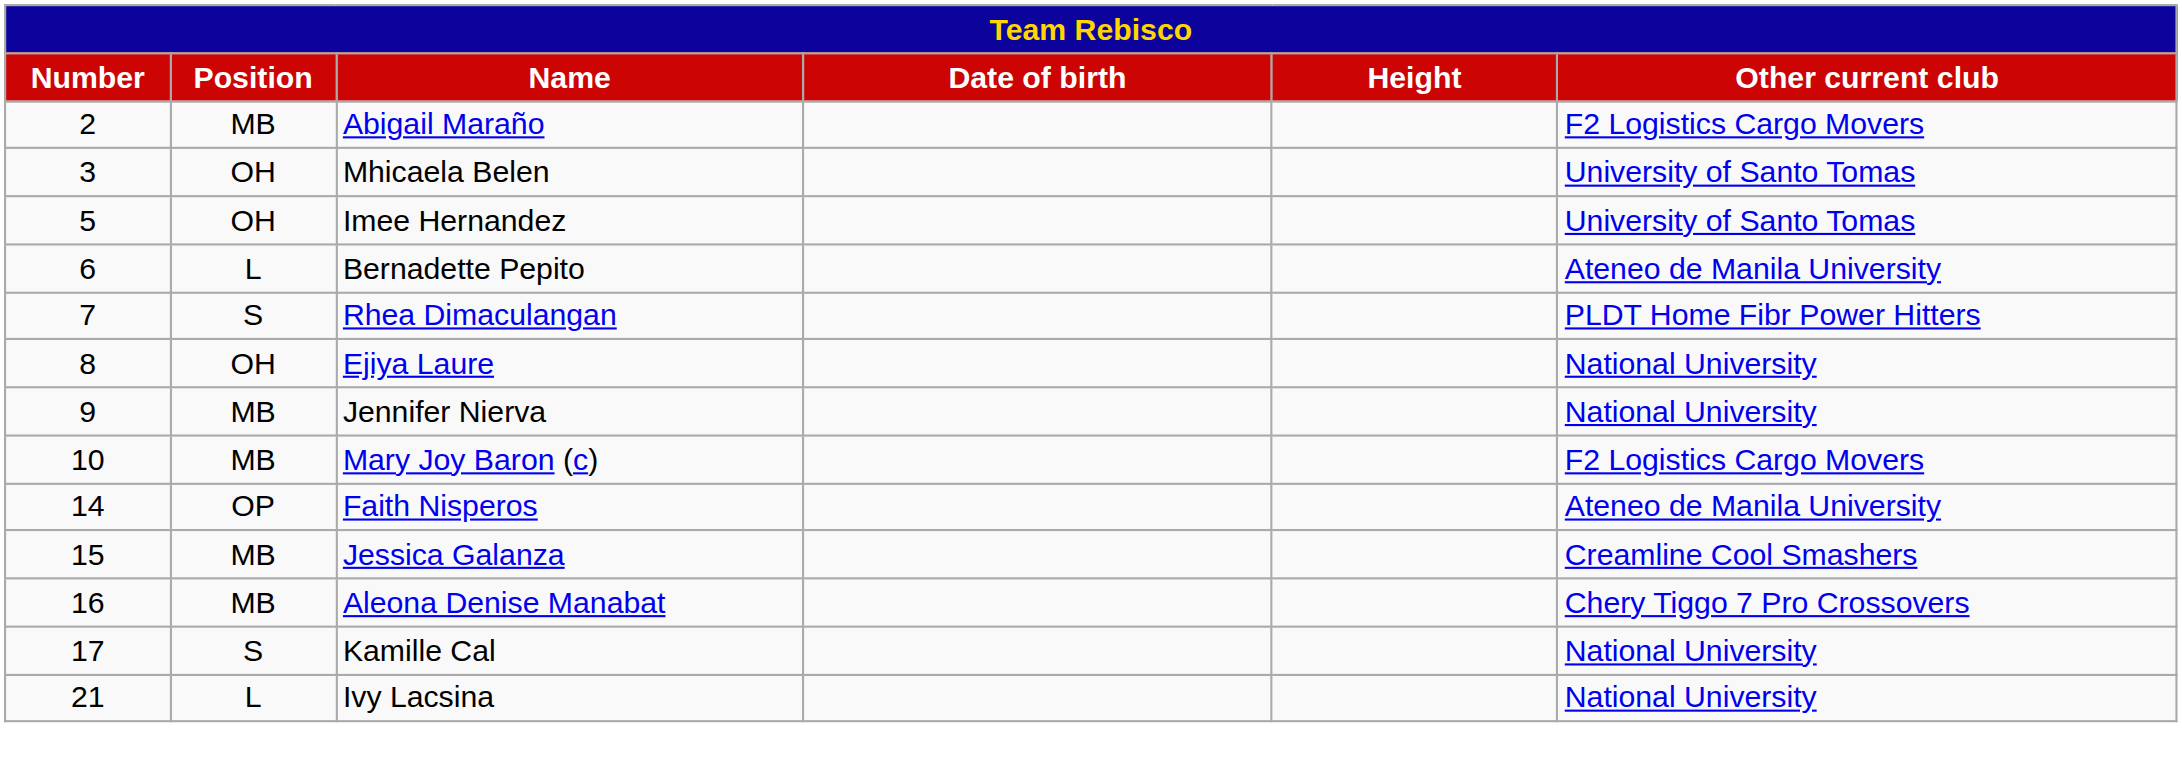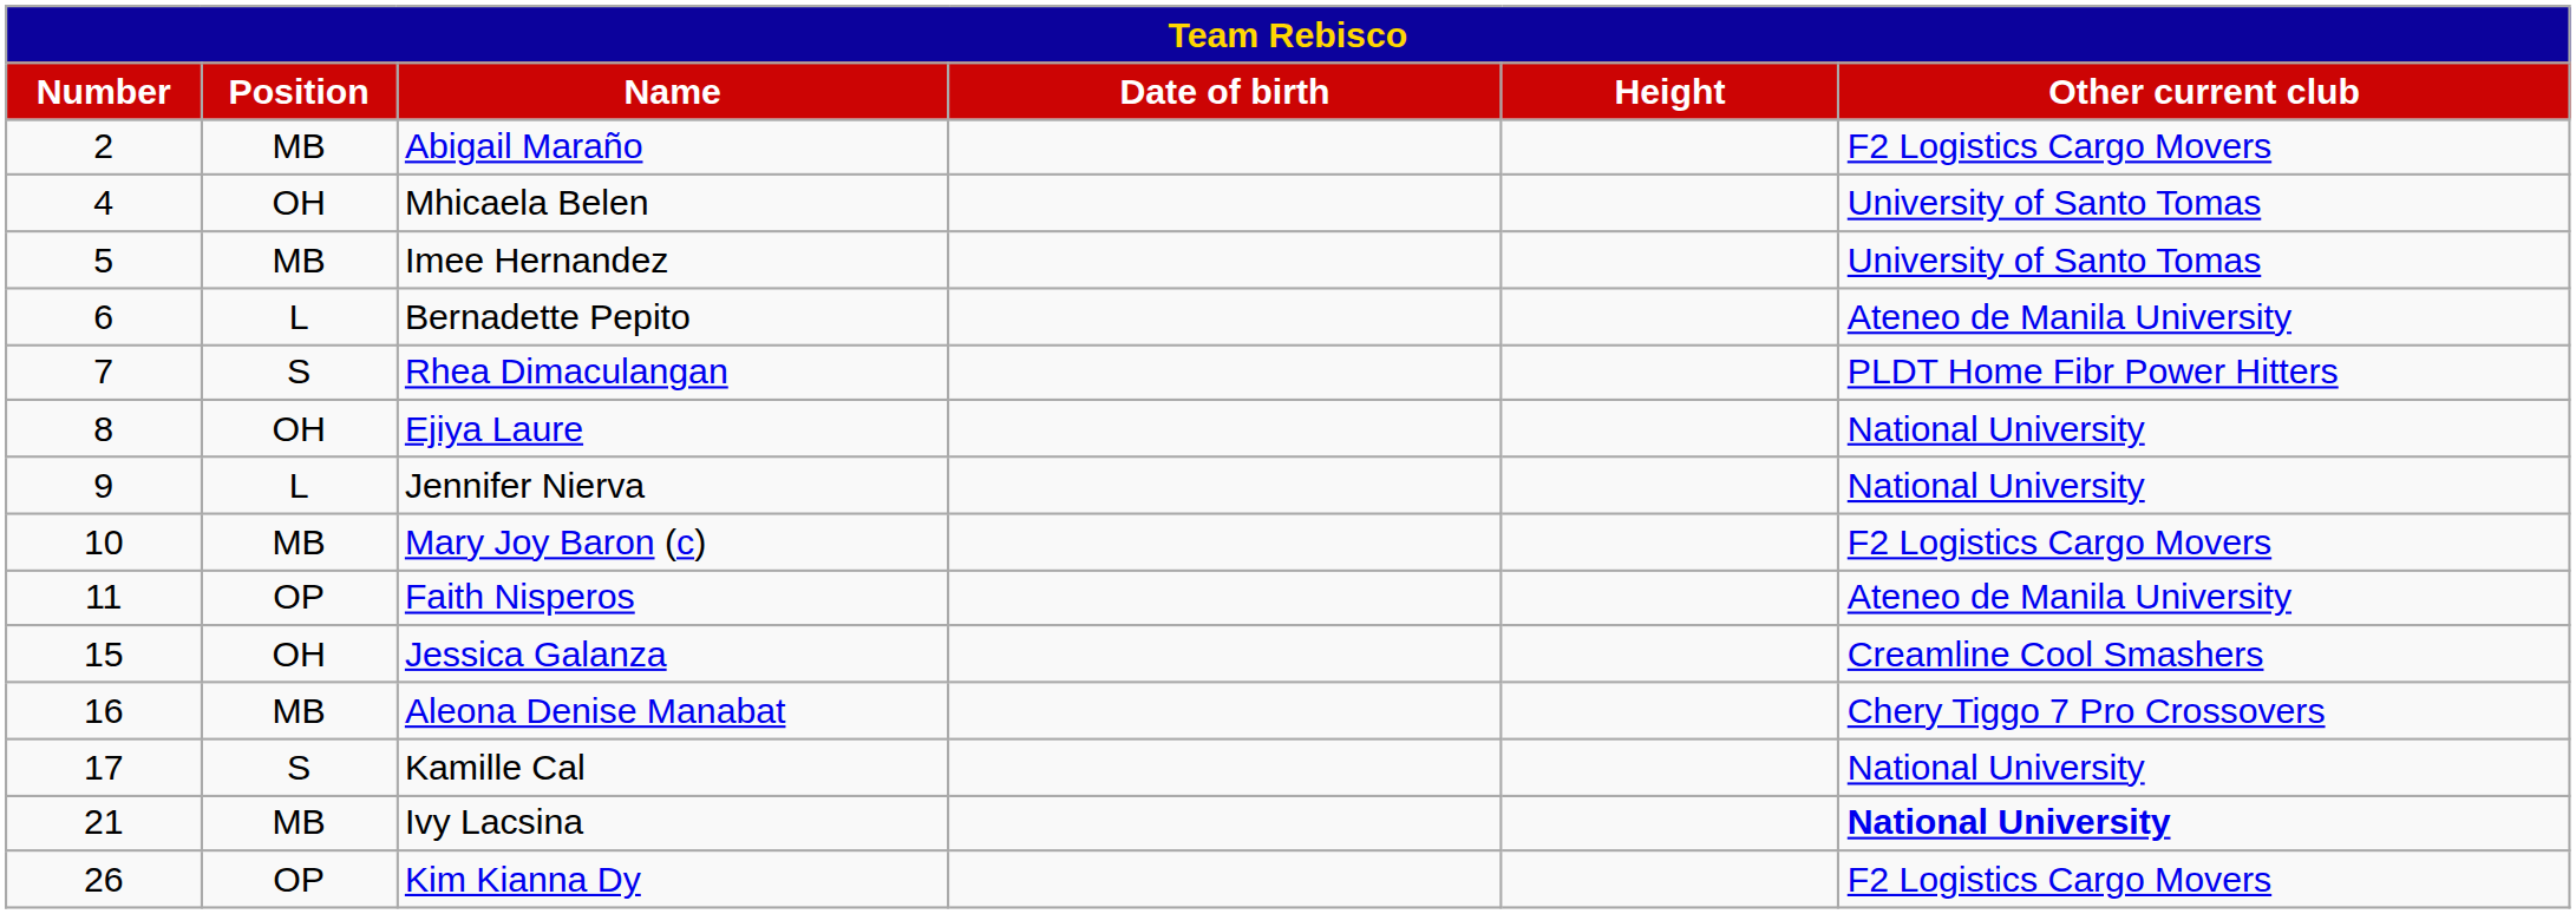Mhicaela Belen | Number: 3 -> 4
Imee Hernandez | Position: OH -> MB
Jennifer Nierva | Position: MB -> L
Faith Nisperos | Number: 14 -> 11
Jessica Galanza | Position: MB -> OH
Ivy Lacsina | Position: L -> MB
Ivy Lacsina | Other current club: normal -> bold
+ row: 26 | OP | Kim Kianna Dy | F2 Logistics Cargo Movers
